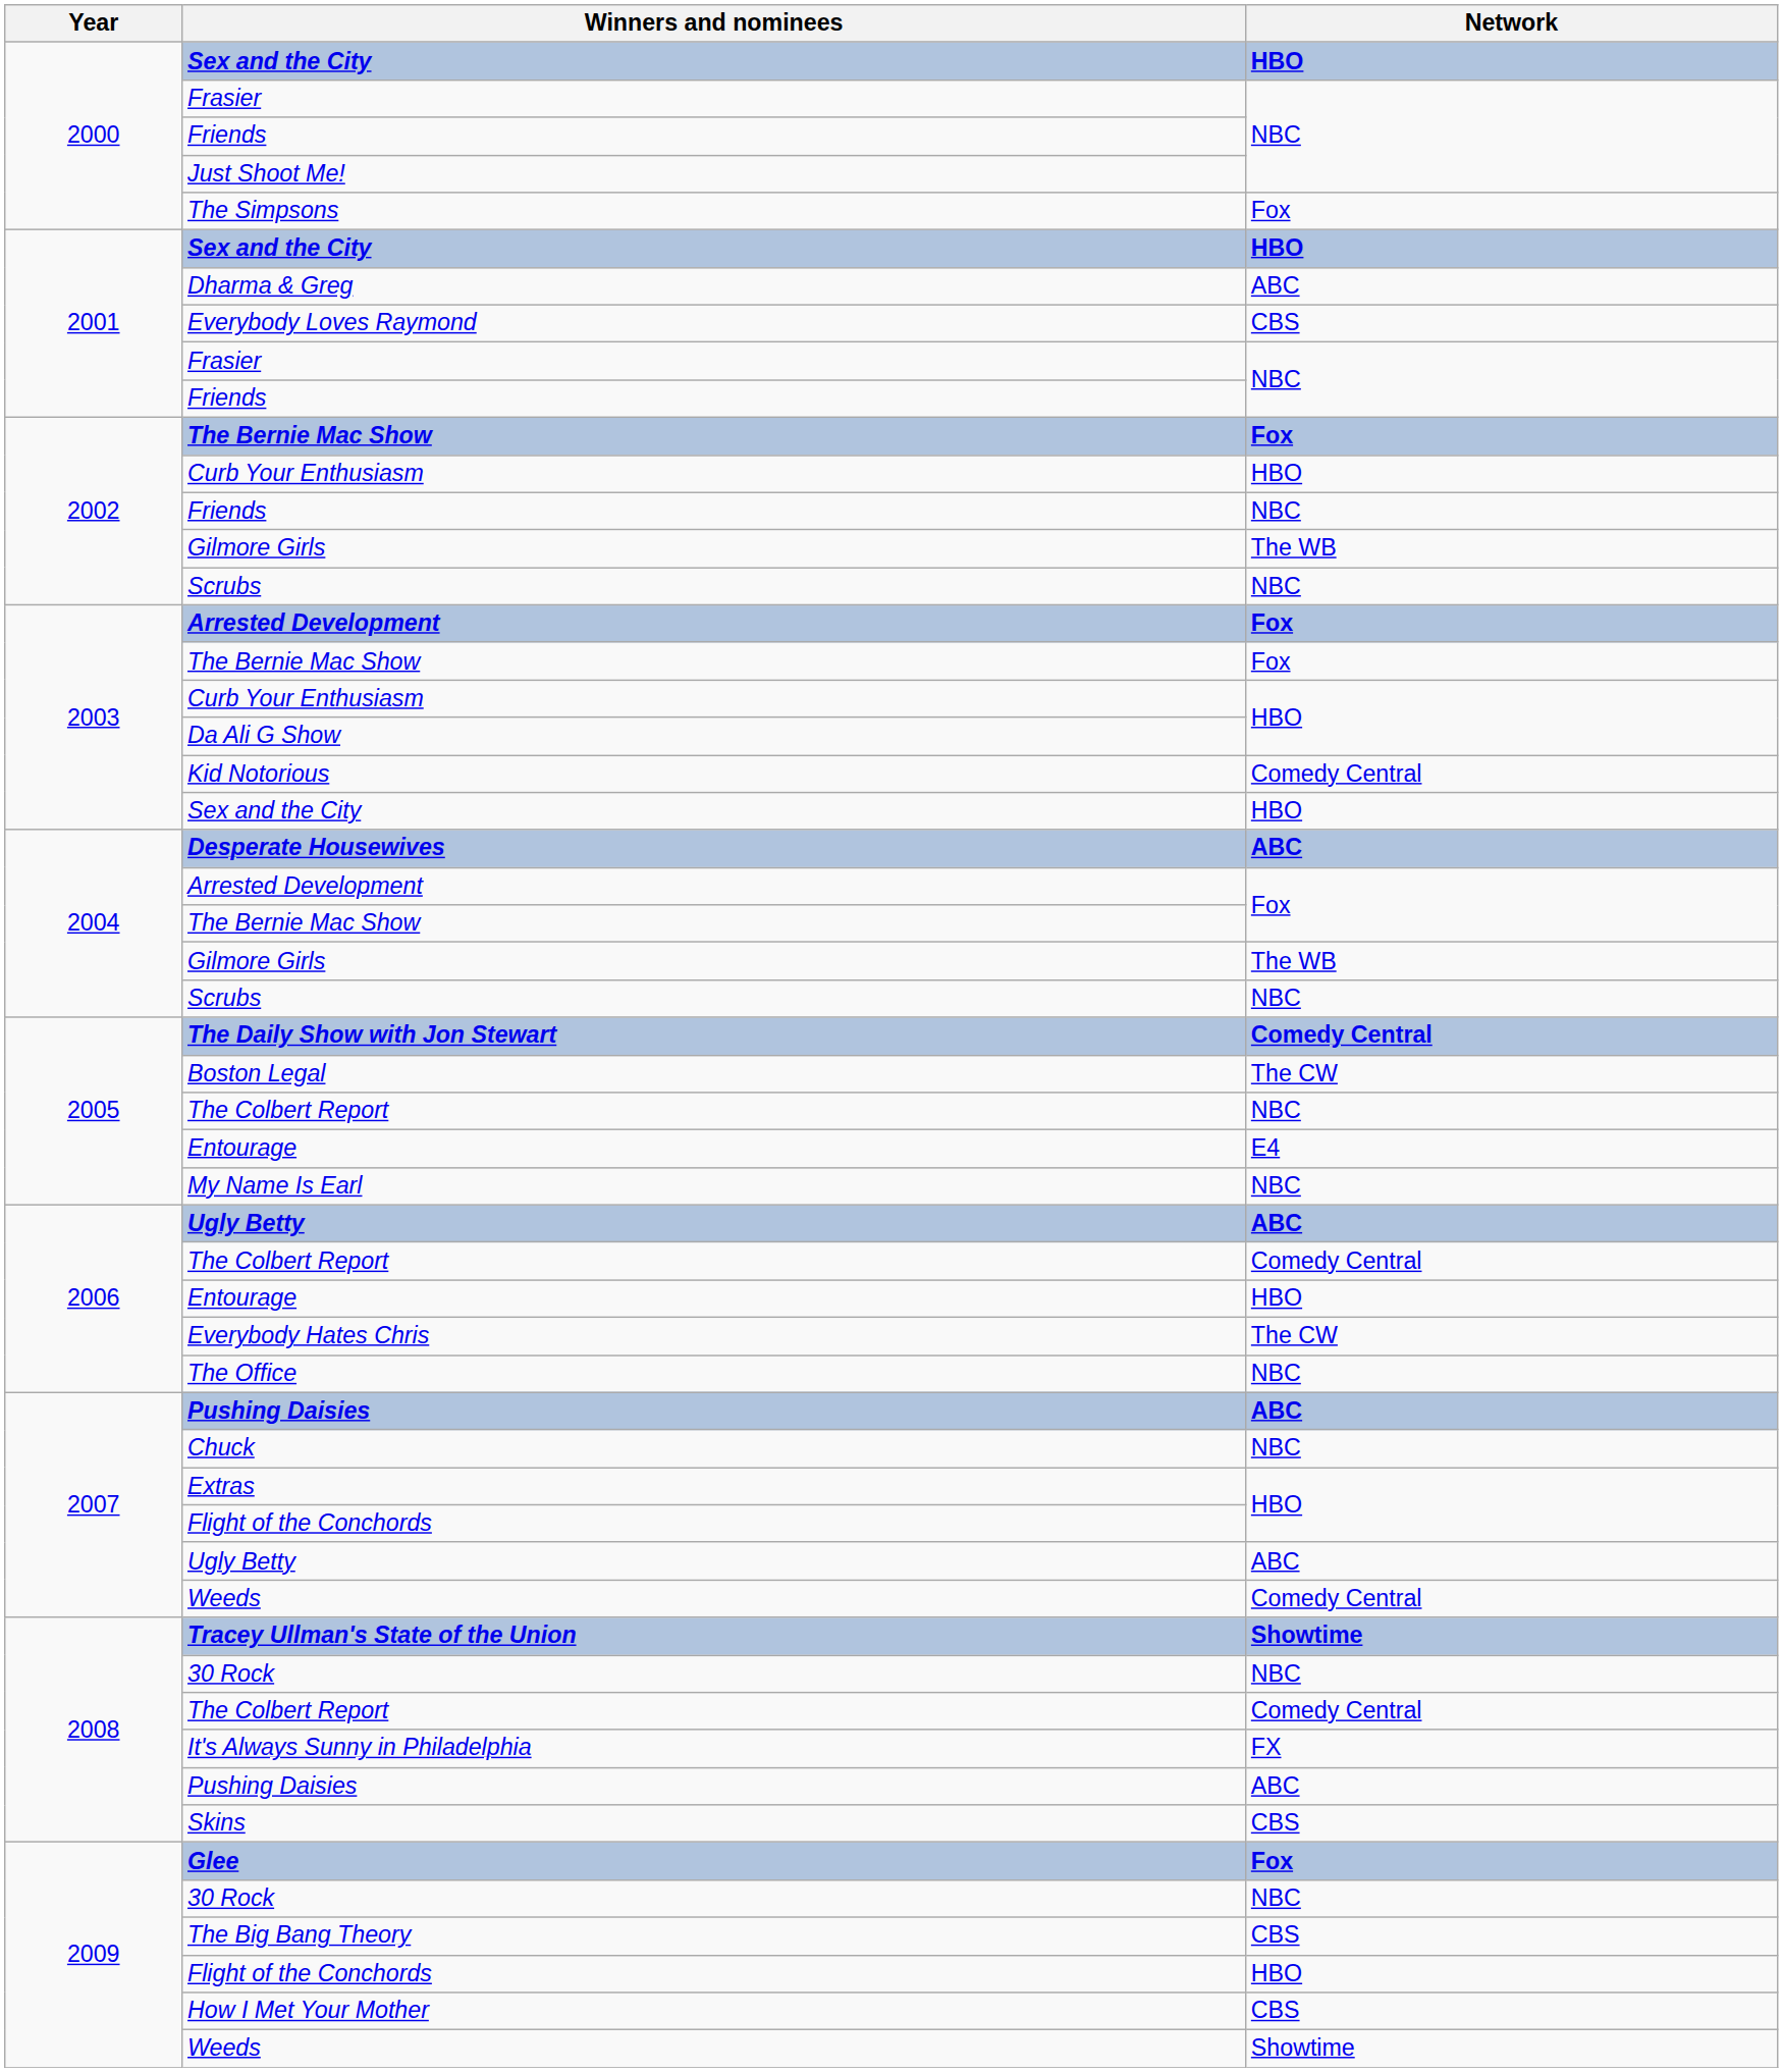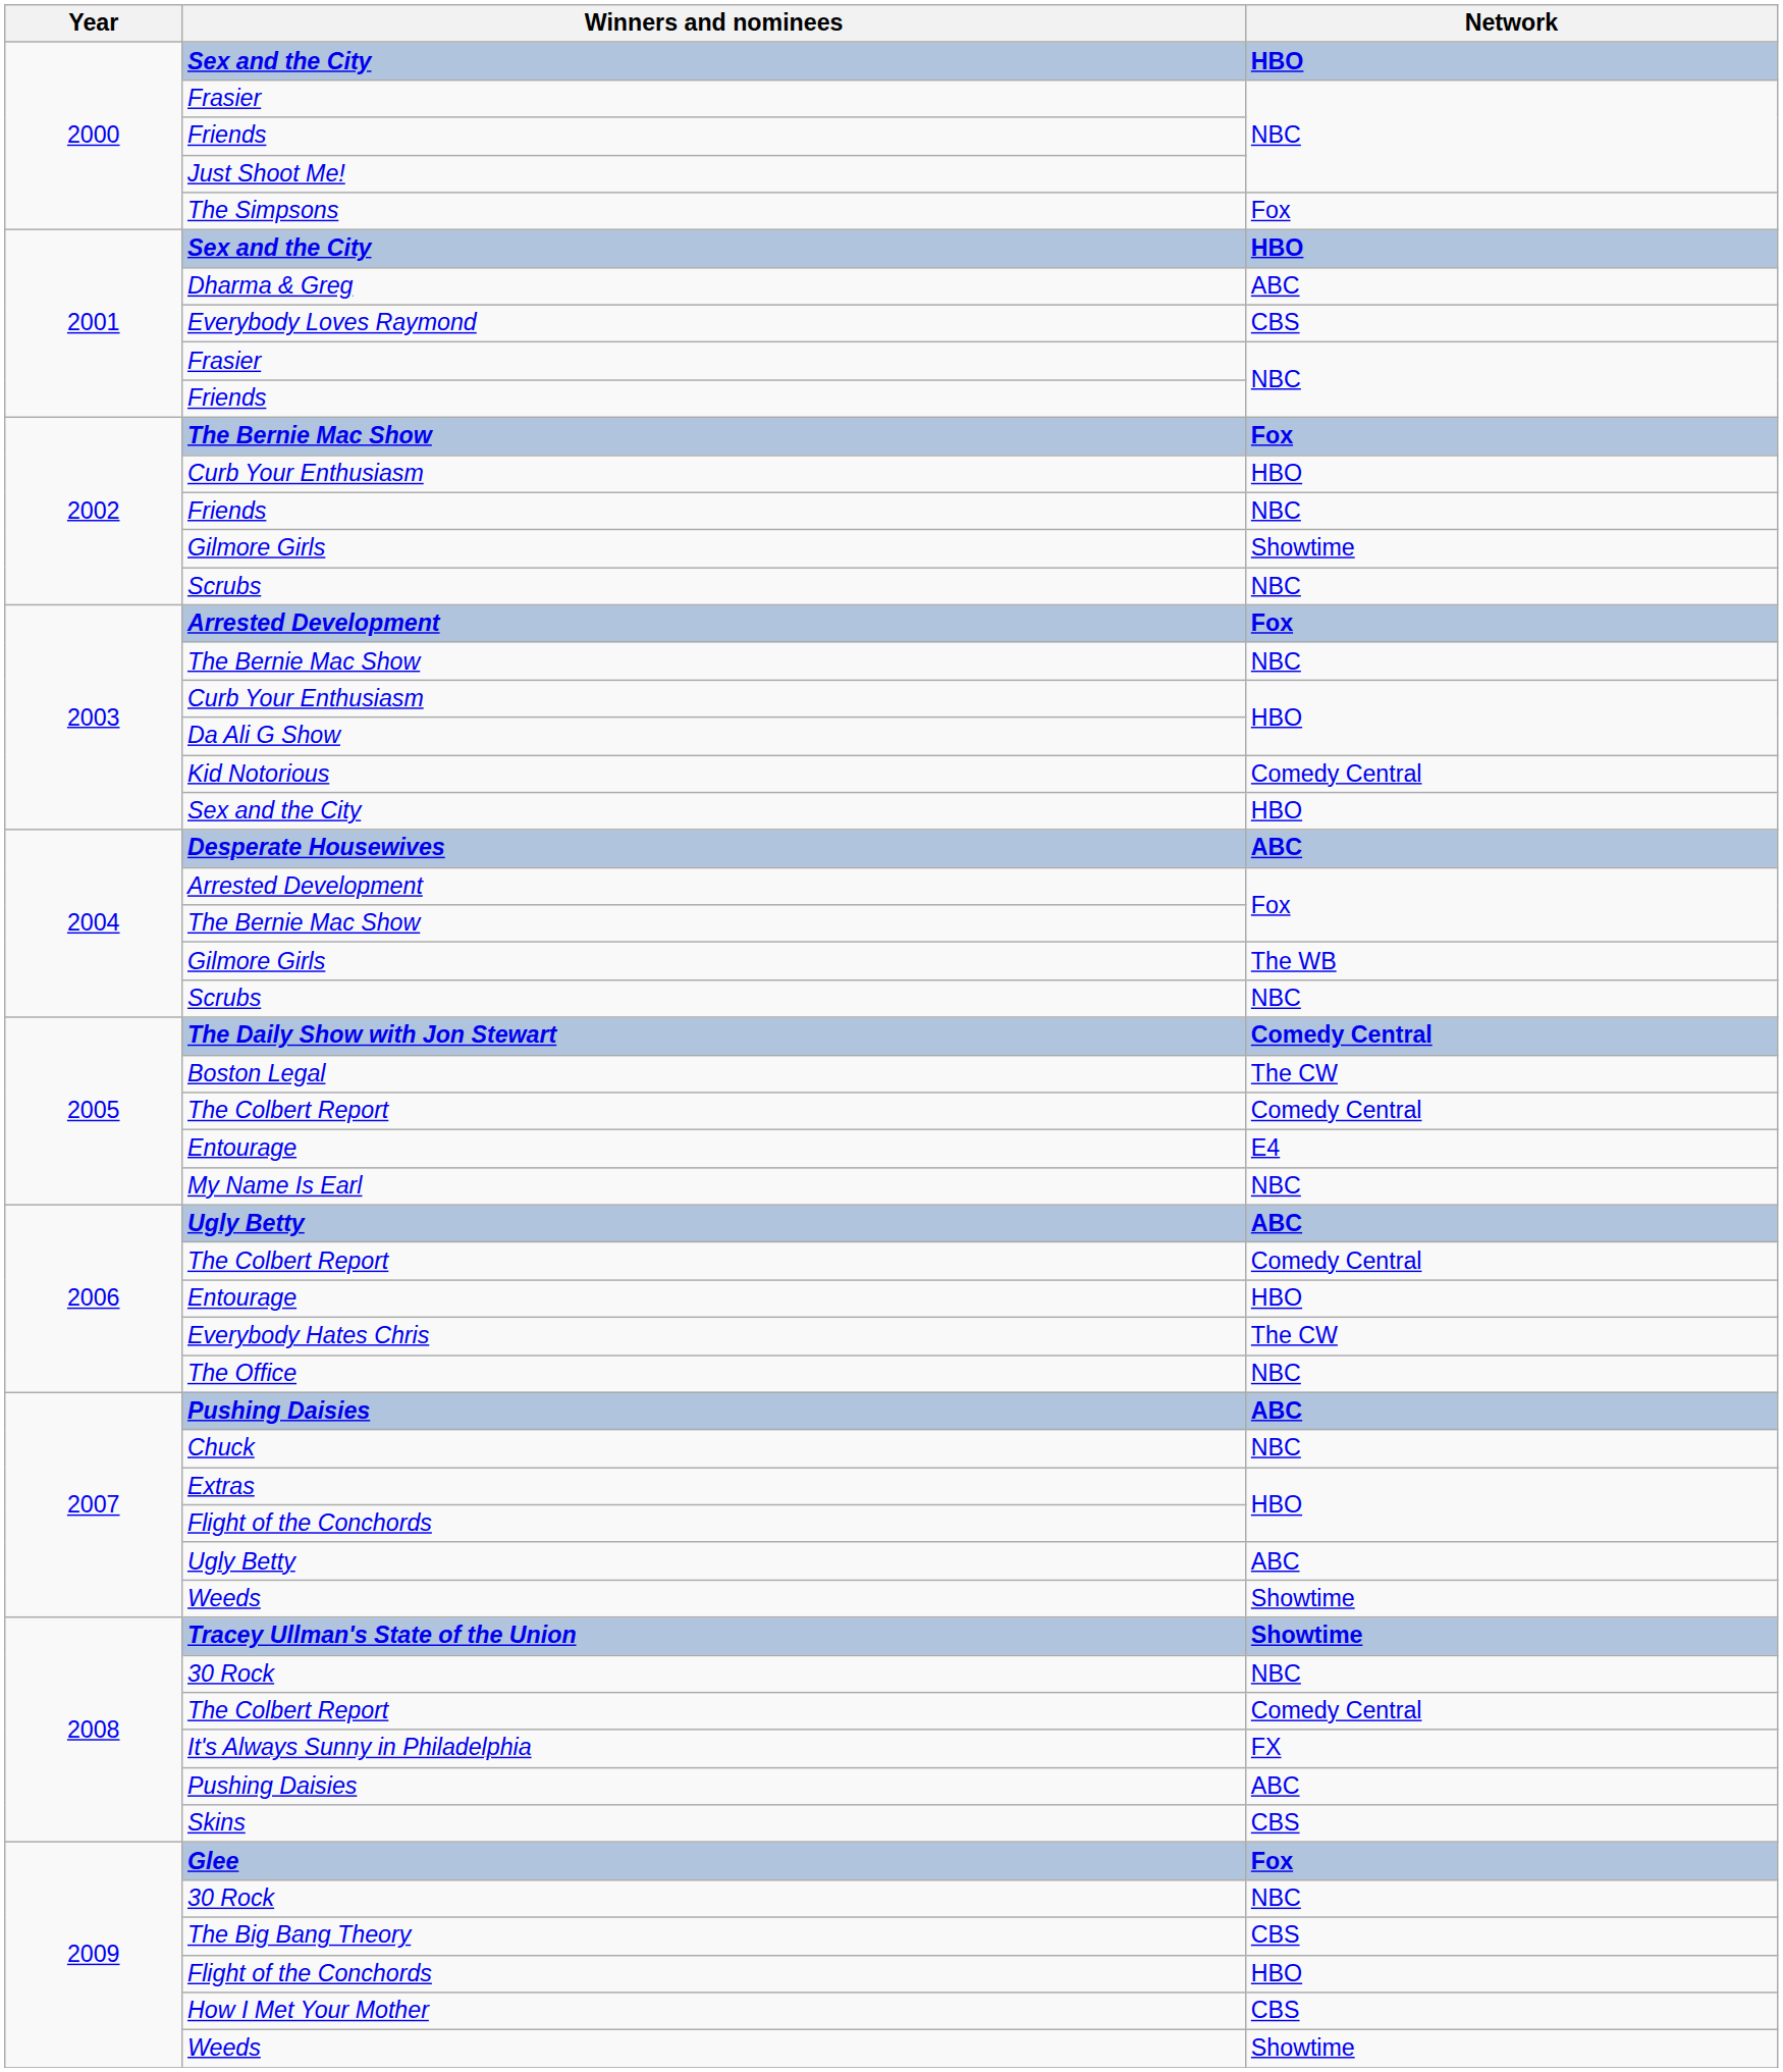2002 / Gilmore Girls | Network: The WB -> Showtime
2003 / The Bernie Mac Show | Network: Fox -> NBC
2005 / The Colbert Report | Network: NBC -> Comedy Central
2007 / Weeds | Network: Comedy Central -> Showtime
